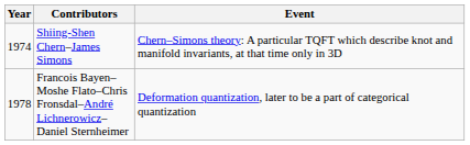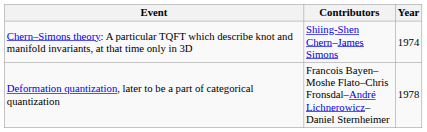columns swapped: Year <-> Event
